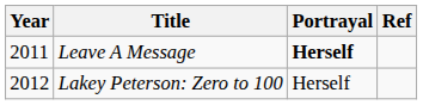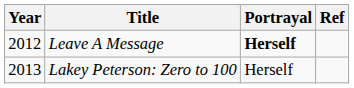Leave A Message | Year: 2011 -> 2012
Lakey Peterson: Zero to 100 | Year: 2012 -> 2013
